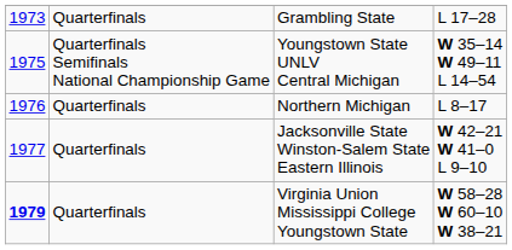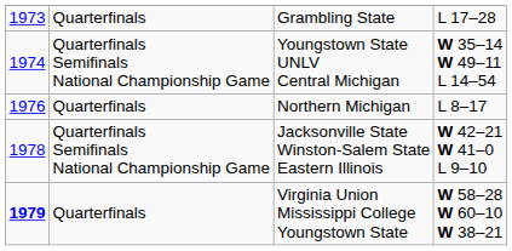Youngstown State UNLV Central Michigan | column 1: 1975 -> 1974
Jacksonville State Winston-Salem State Eastern Illinois | column 1: 1977 -> 1978
Jacksonville State Winston-Salem State Eastern Illinois | column 2: Quarterfinals -> Quarterfinals Semifinals National Championship Game
